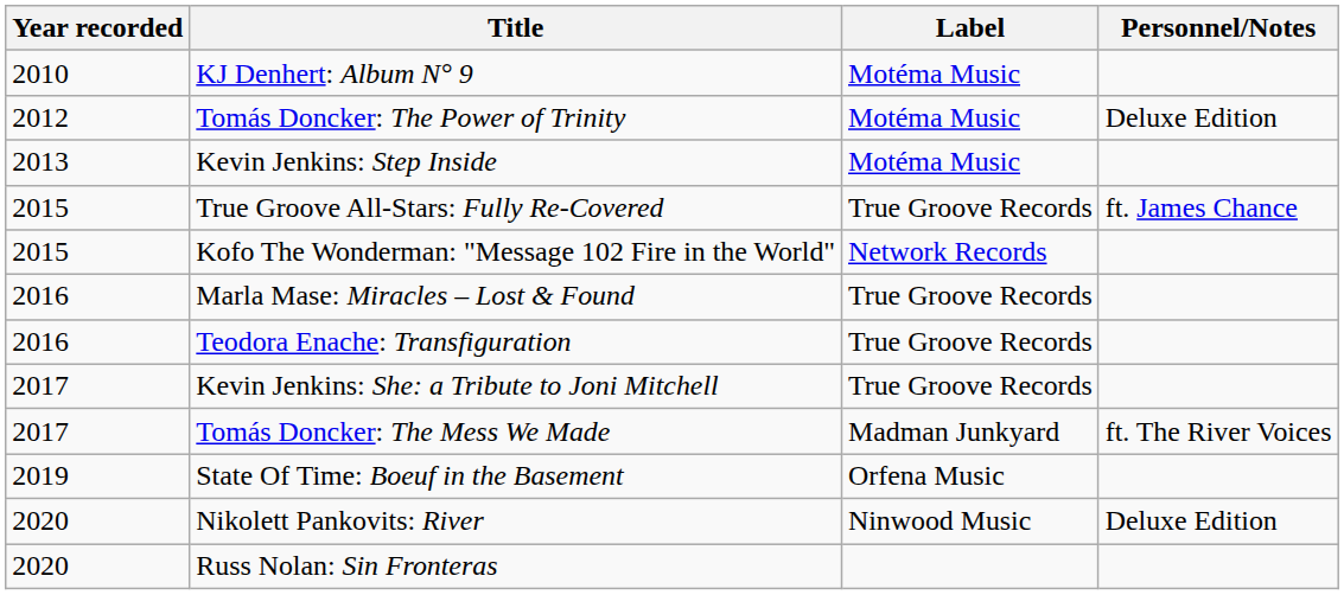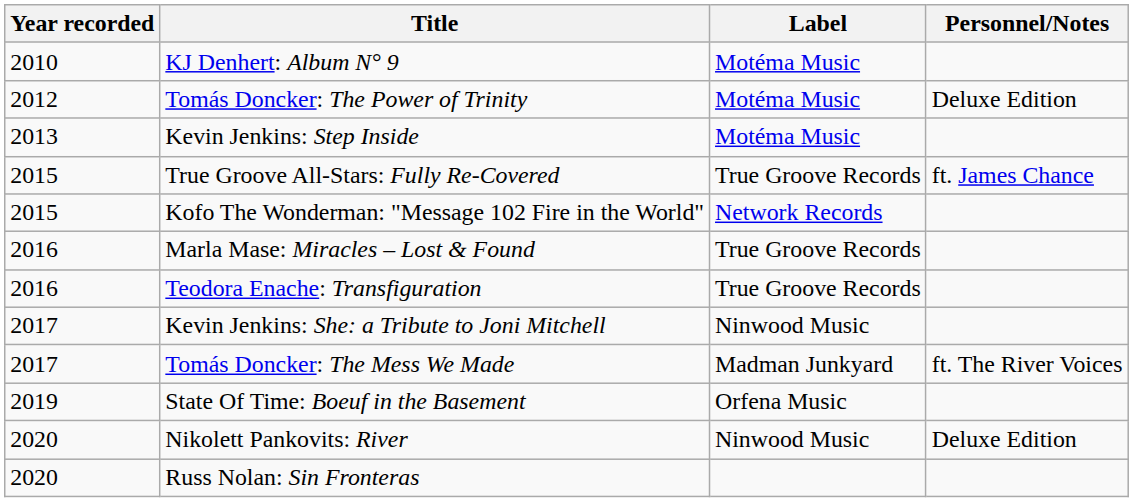Kevin Jenkins: She: a Tribute to Joni Mitchell | Label: True Groove Records -> Ninwood Music
